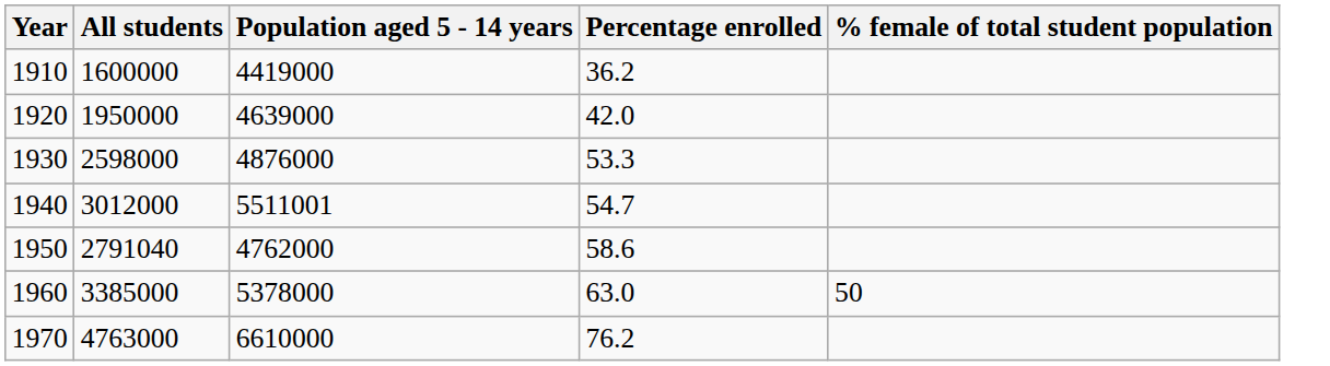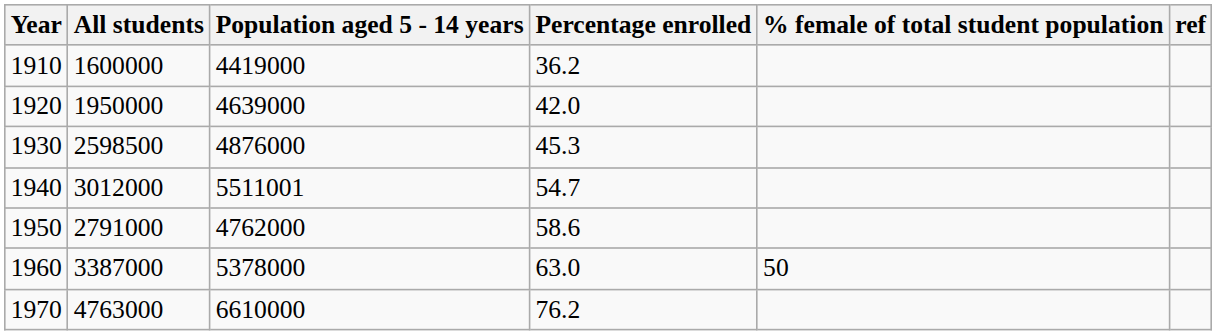+ column: ref
1930 | All students: 2598000 -> 2598500
1930 | Percentage enrolled: 53.3 -> 45.3
1950 | All students: 2791040 -> 2791000
1960 | All students: 3385000 -> 3387000
